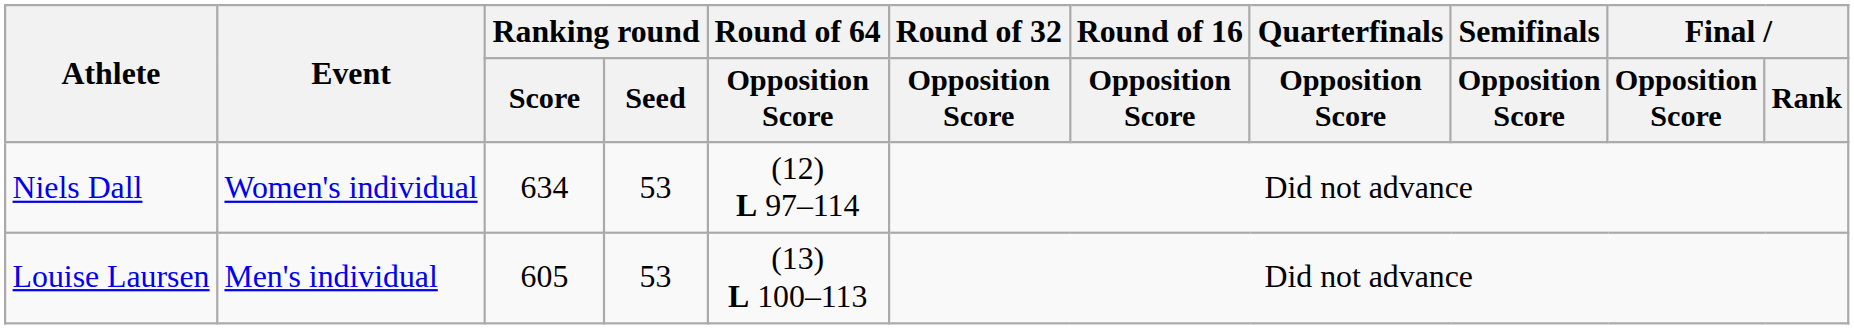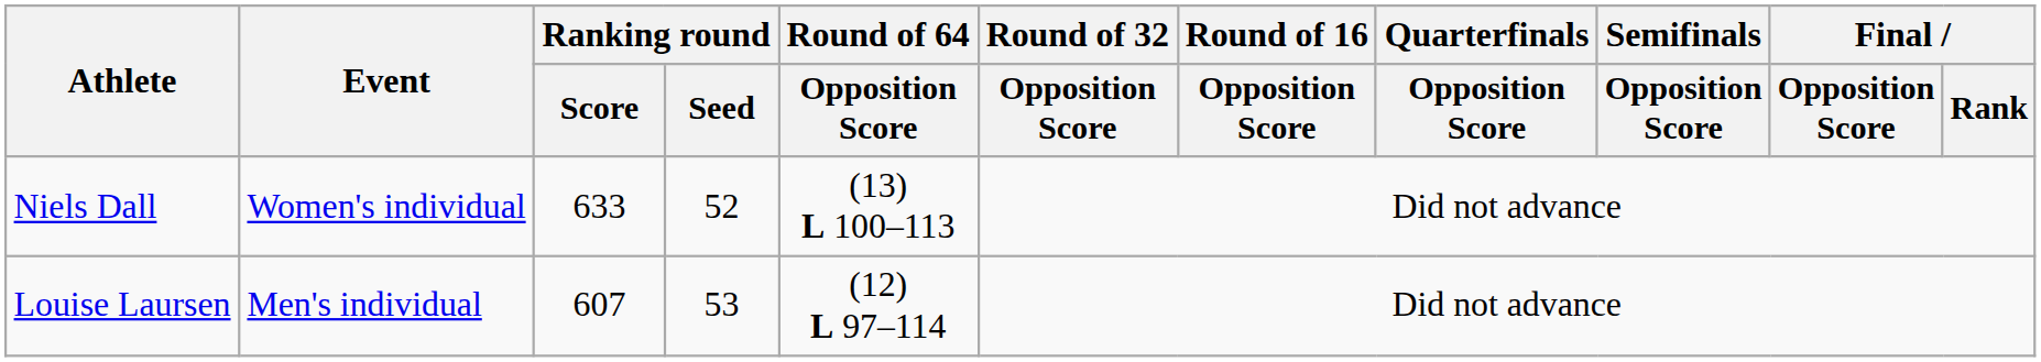Niels Dall | Ranking round / Score: 634 -> 633
Niels Dall | Ranking round / Seed: 53 -> 52
Niels Dall | Round of 64 / Opposition Score: (12) L 97–114 -> (13) L 100–113
Louise Laursen | Ranking round / Score: 605 -> 607
Louise Laursen | Round of 64 / Opposition Score: (13) L 100–113 -> (12) L 97–114
